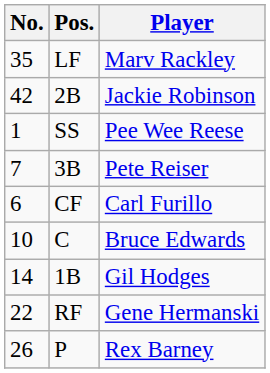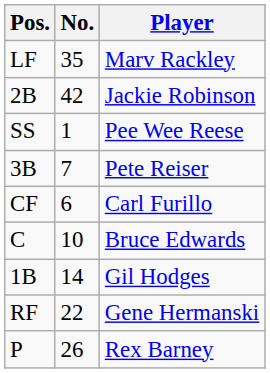columns swapped: No. <-> Pos.
